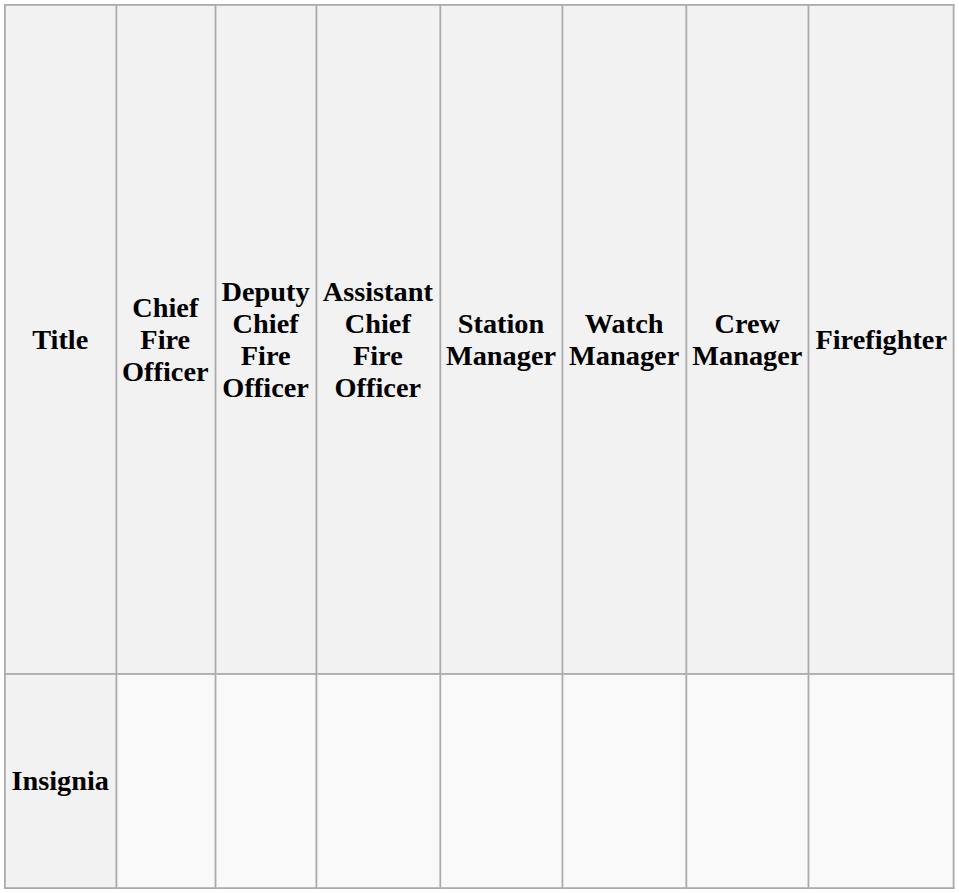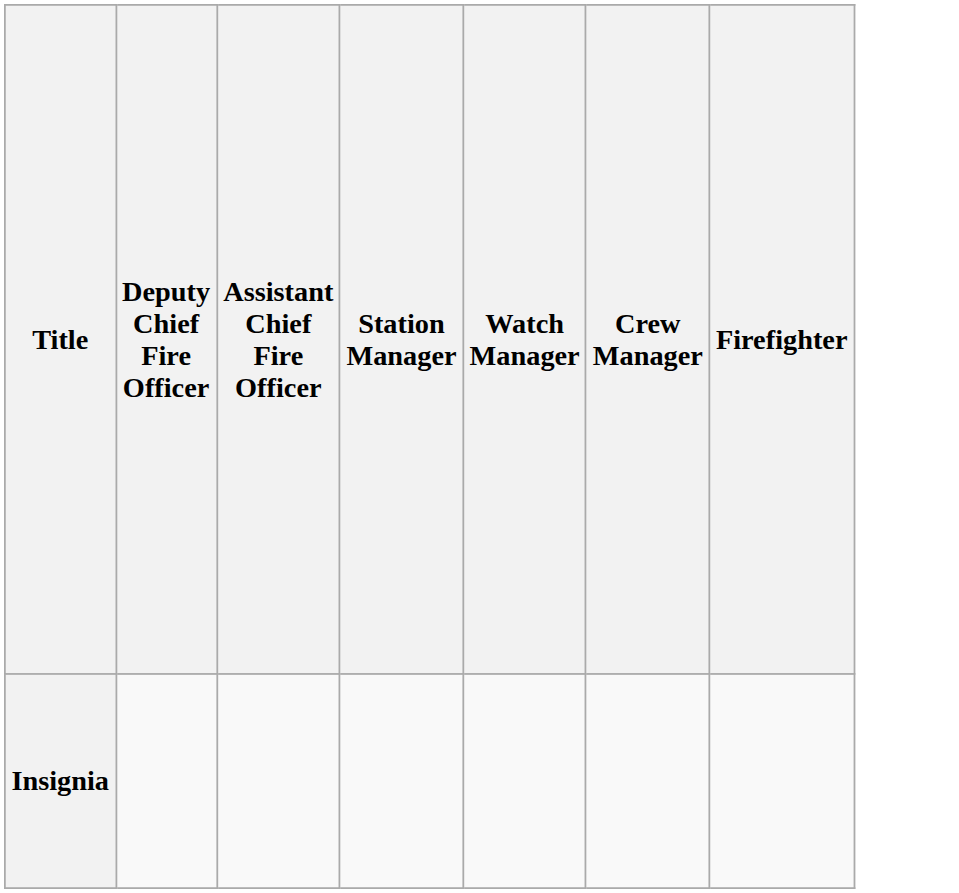- column: Chief Fire Officer
